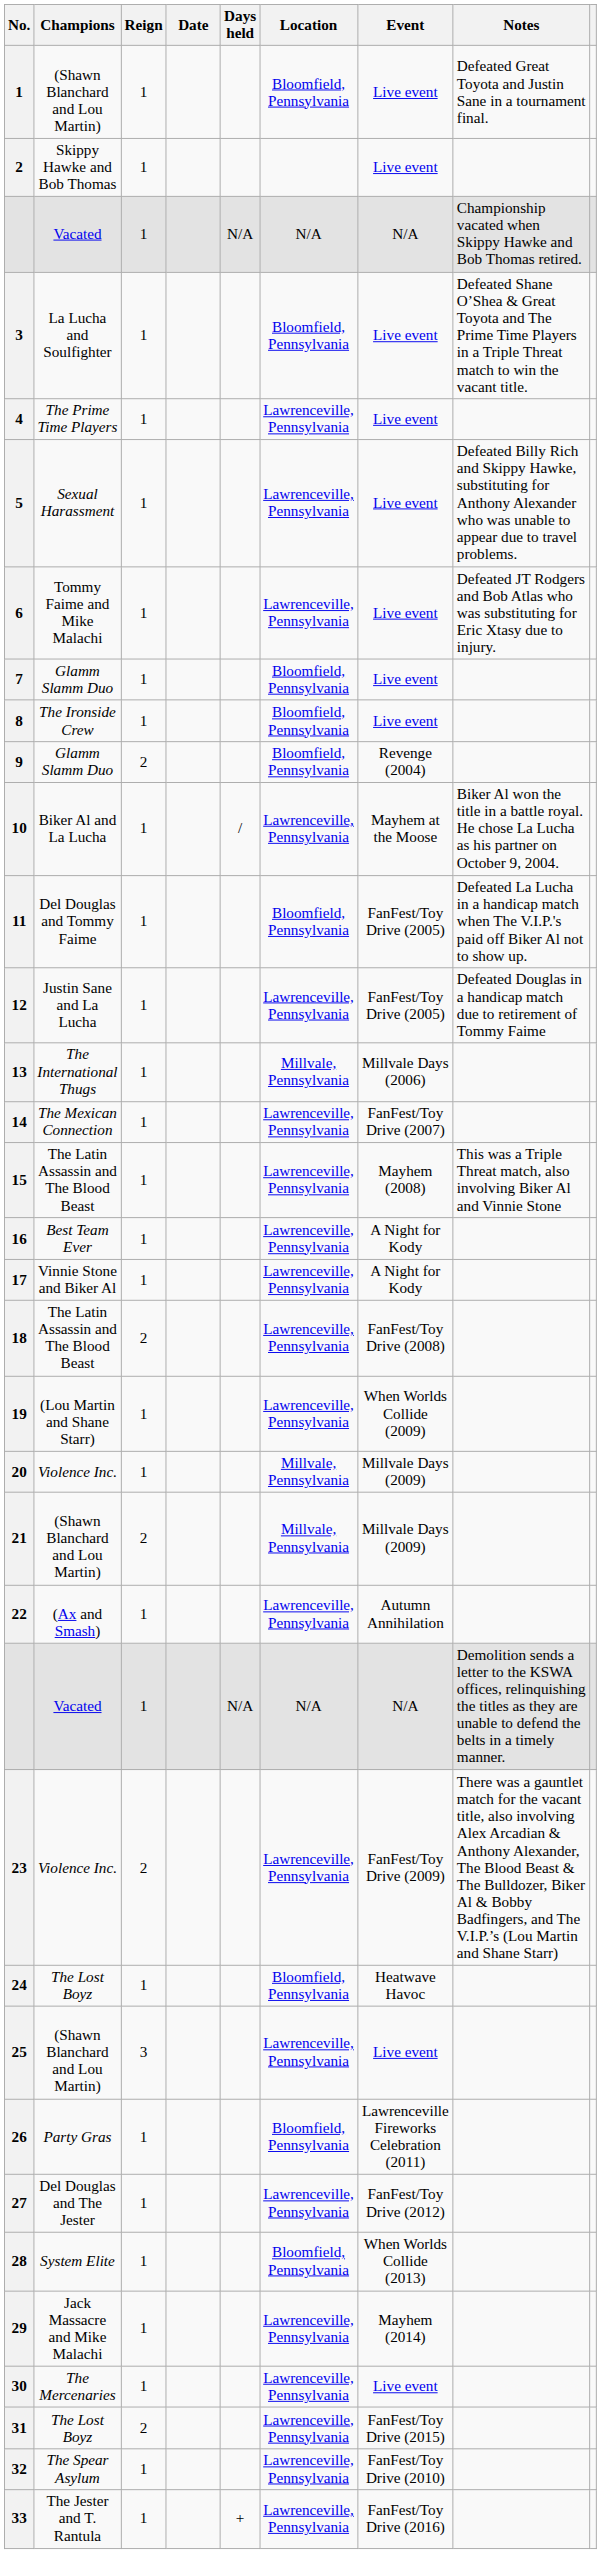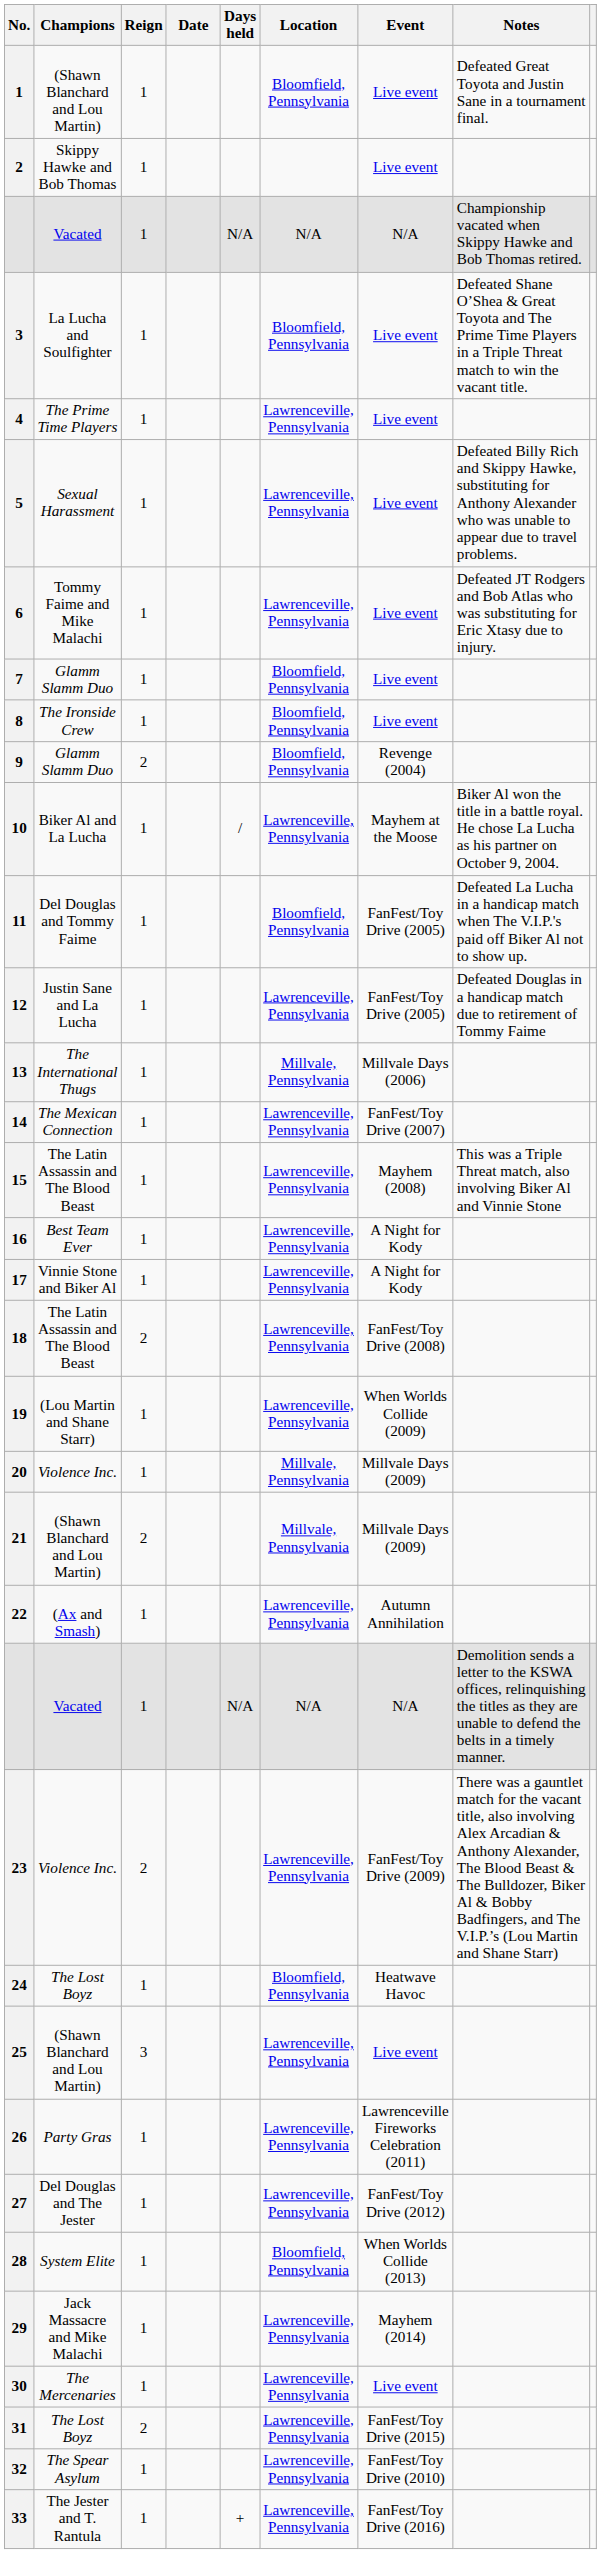26 | Location: Bloomfield, Pennsylvania -> Lawrenceville, Pennsylvania
